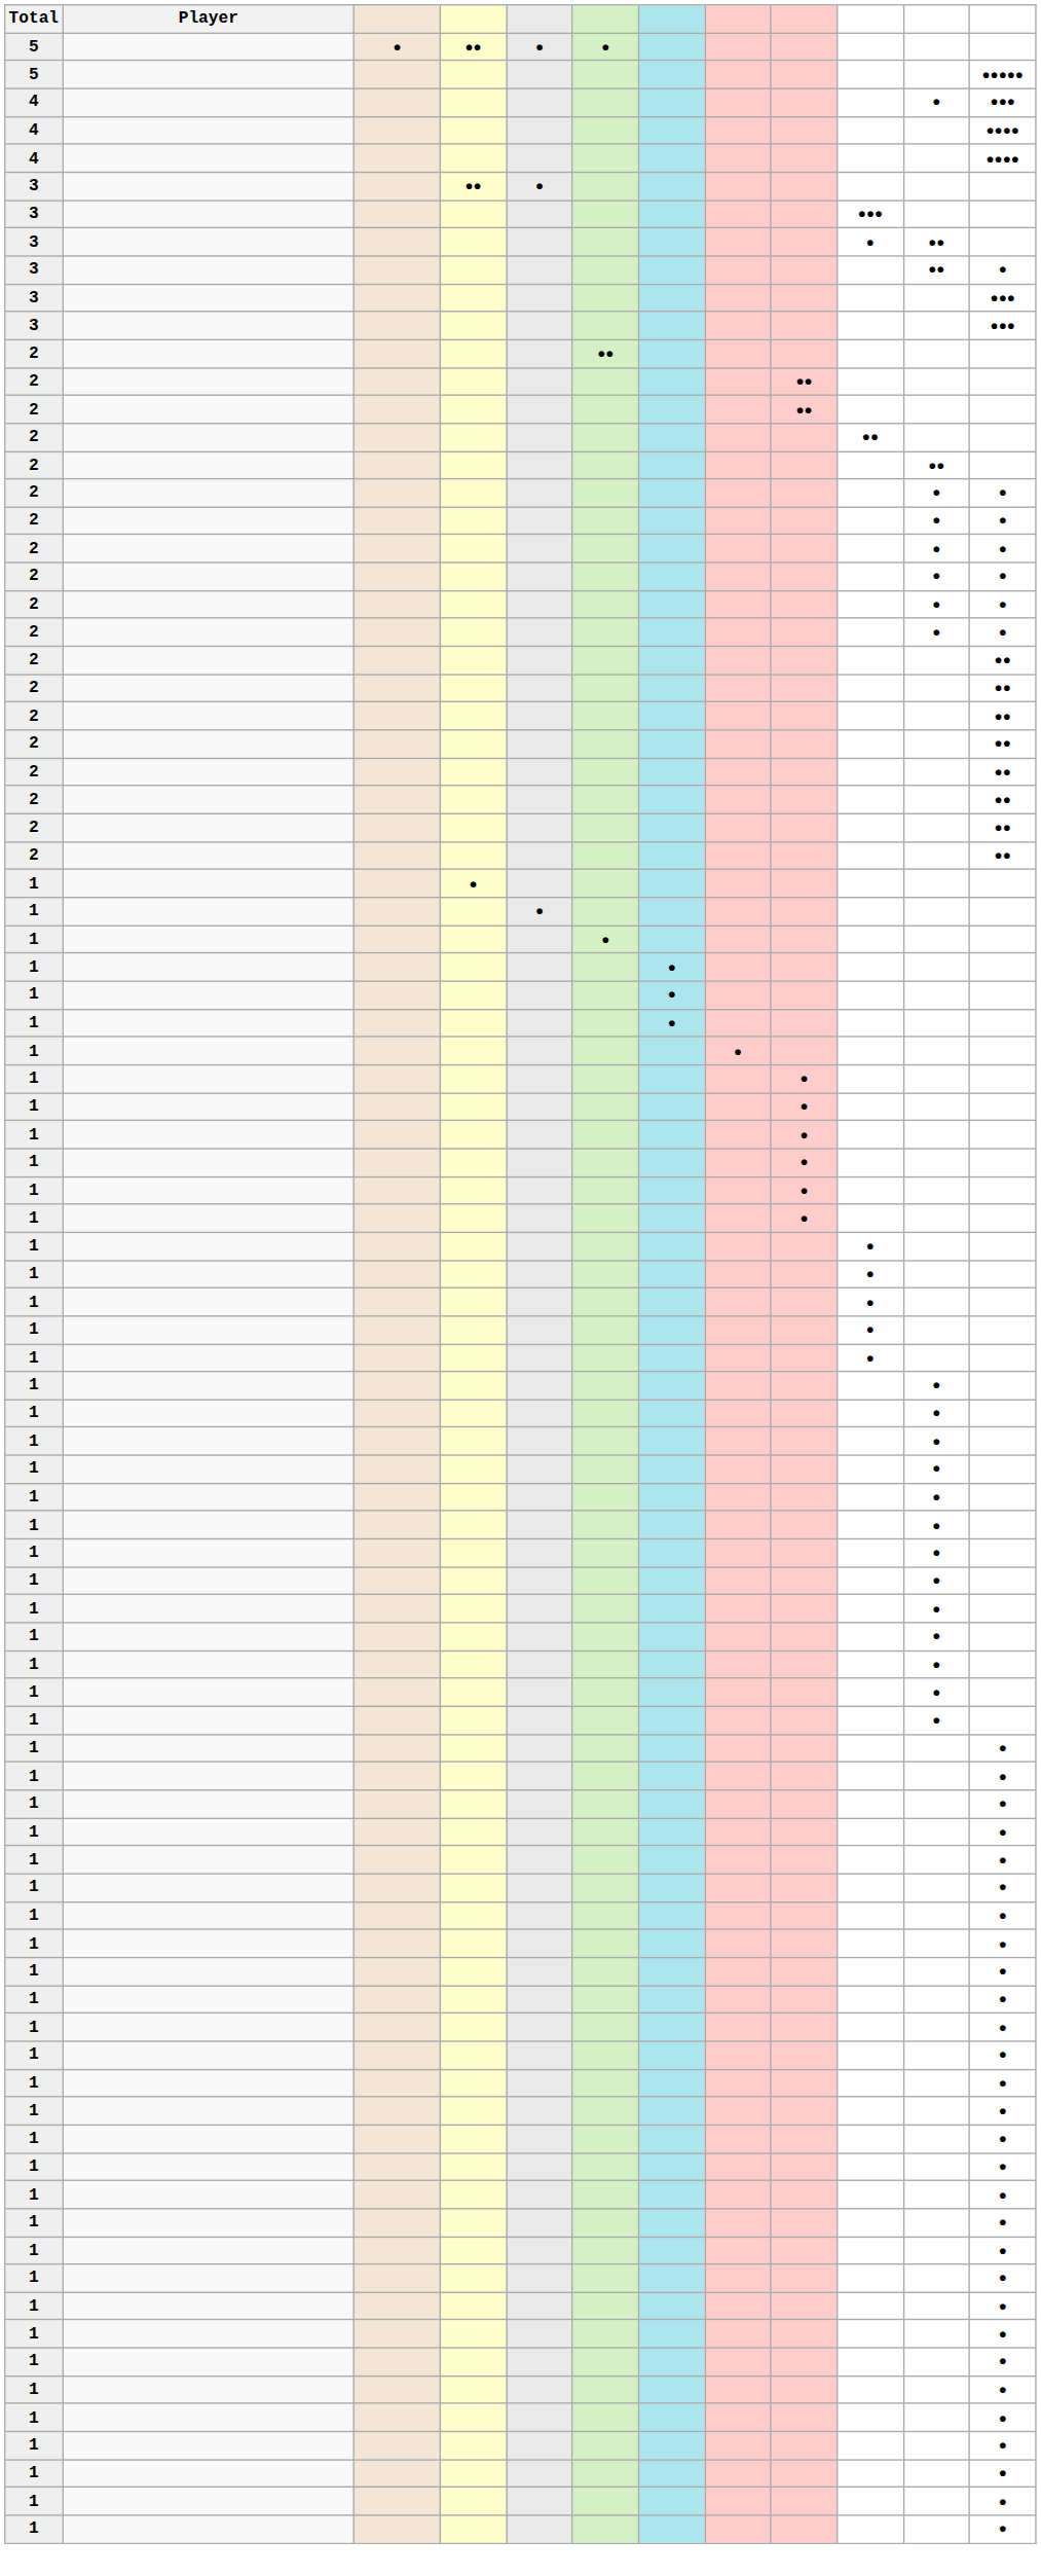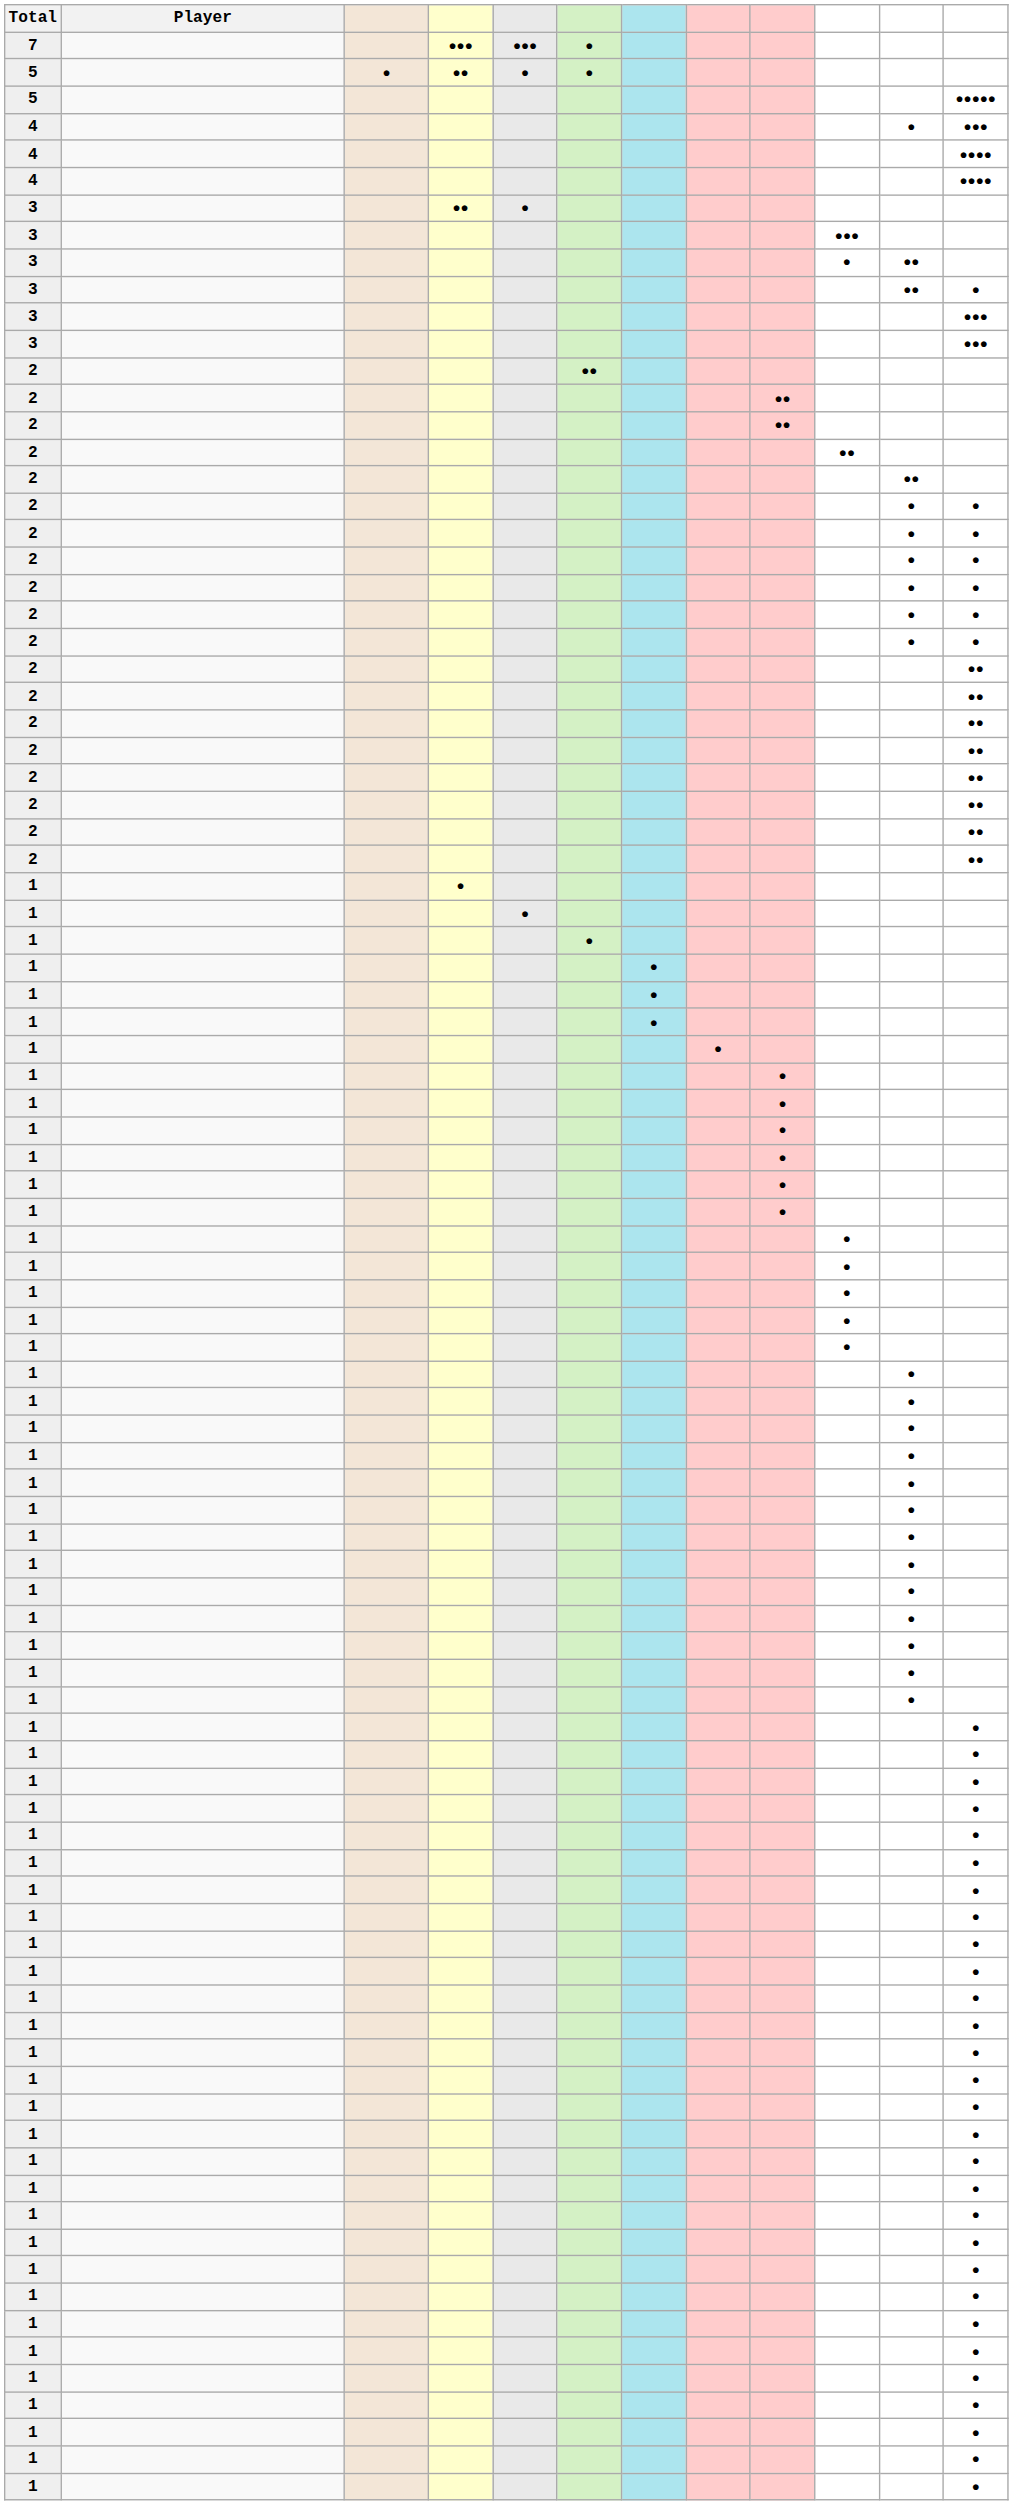+ row: 7 | ●●● | ●●● | ●
